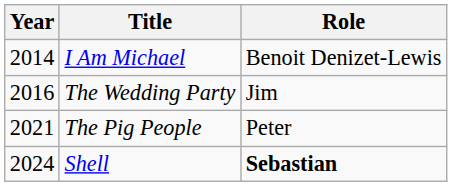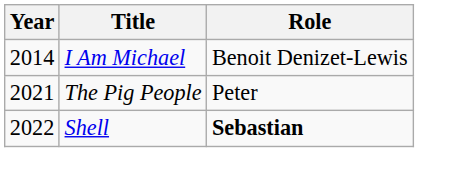- row: 2016 | The Wedding Party | Jim
Shell | Year: 2024 -> 2022
